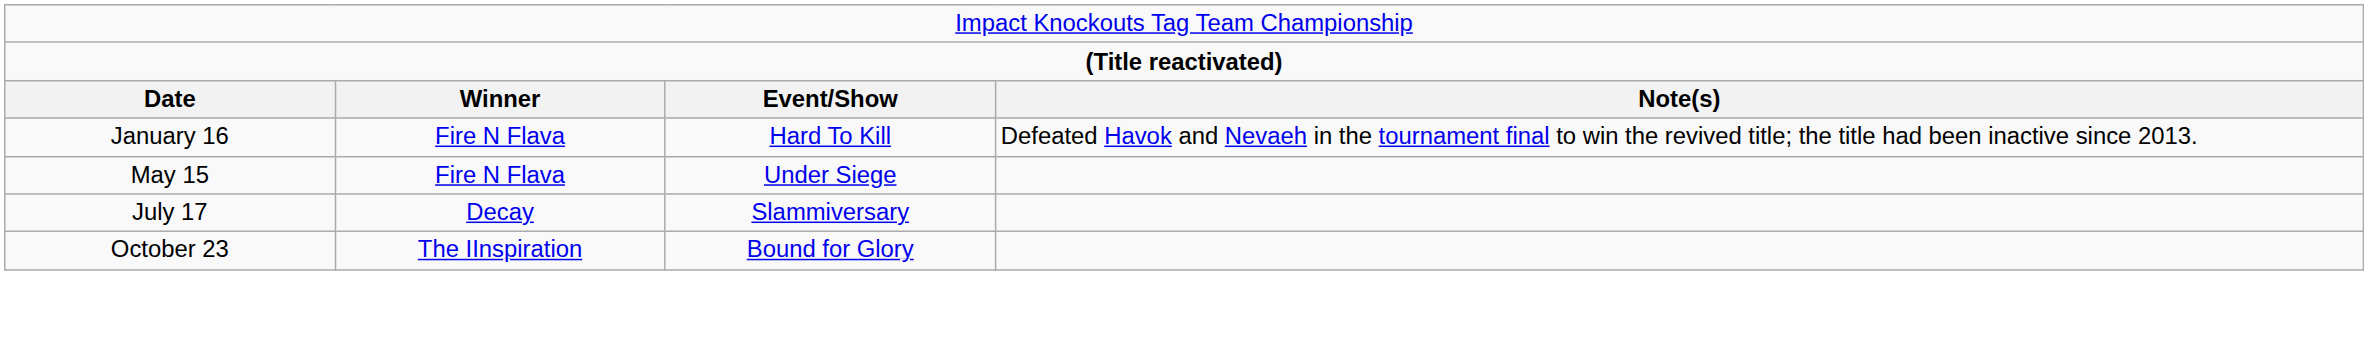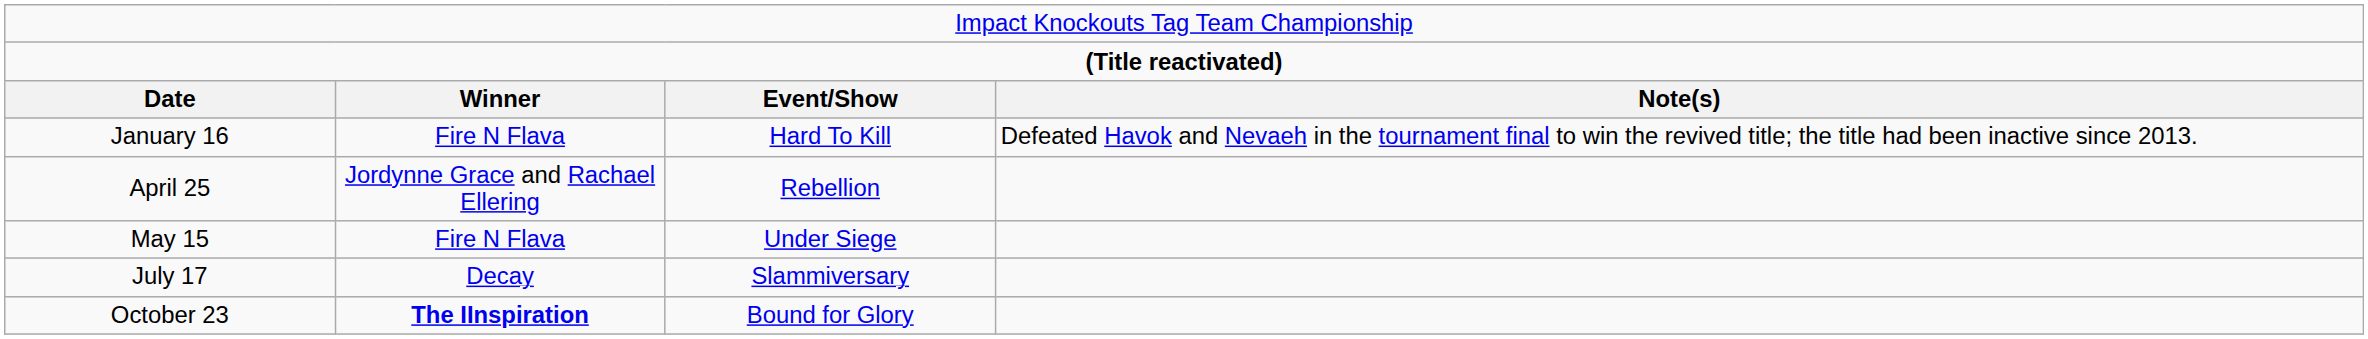+ row: April 25 | Jordynne Grace and Rachael Ellering | Rebellion
October 23 | column 2: normal -> bold
